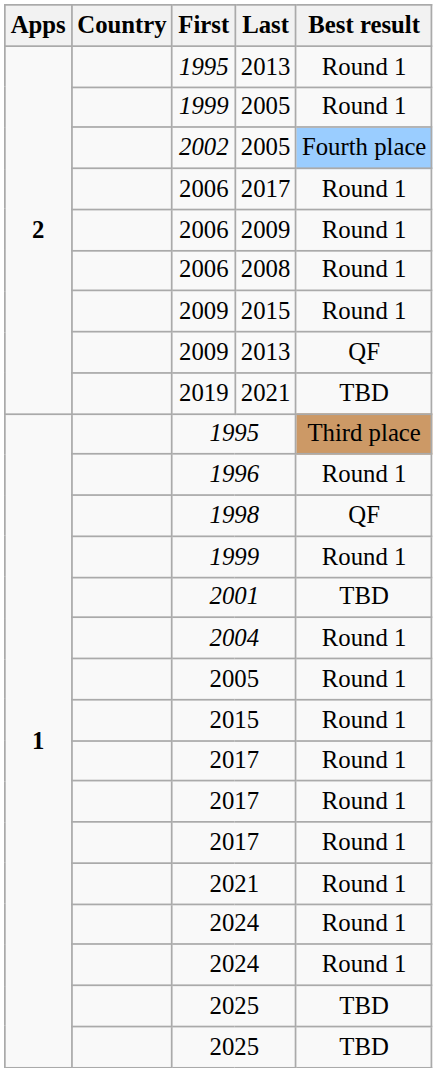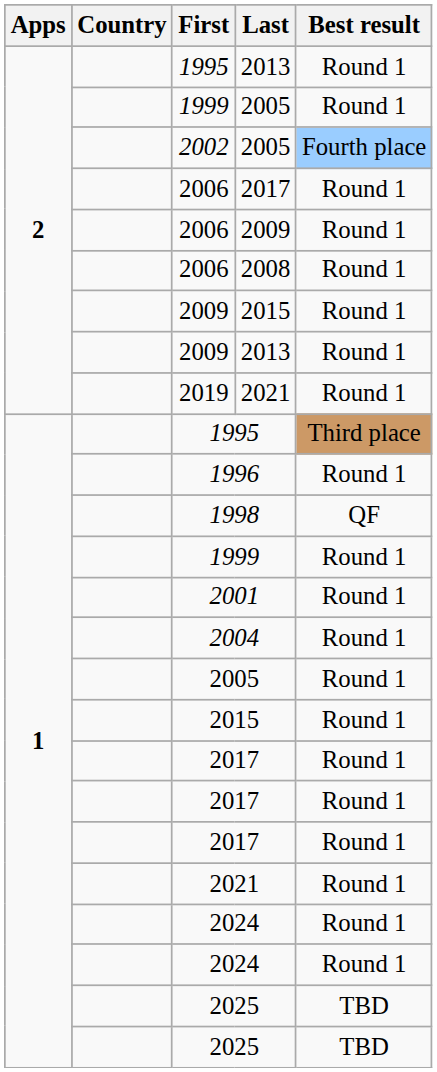2009 / 2013 | Best result: QF -> Round 1
2019 | Best result: TBD -> Round 1
2001 | Best result: TBD -> Round 1
